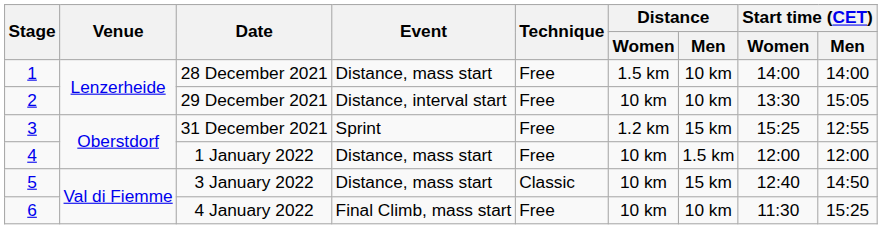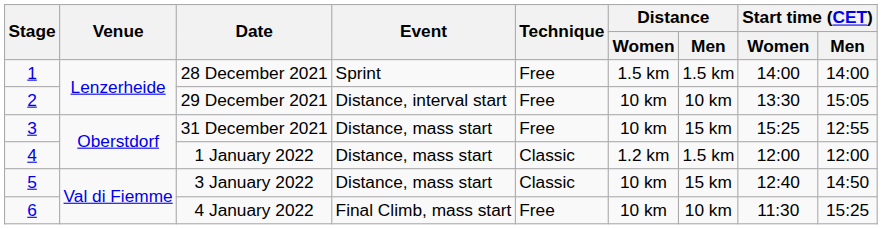28 December 2021 | Event: Distance, mass start -> Sprint
28 December 2021 | Distance / Men: 10 km -> 1.5 km
31 December 2021 | Event: Sprint -> Distance, mass start
31 December 2021 | Distance / Women: 1.2 km -> 10 km
1 January 2022 | Technique: Free -> Classic
1 January 2022 | Distance / Women: 10 km -> 1.2 km
